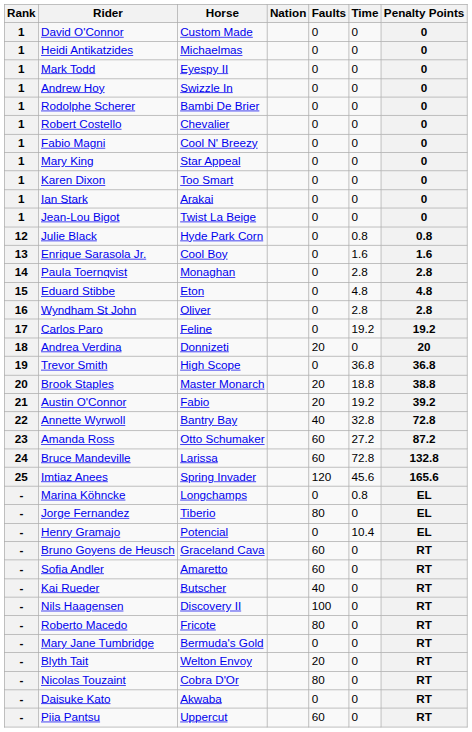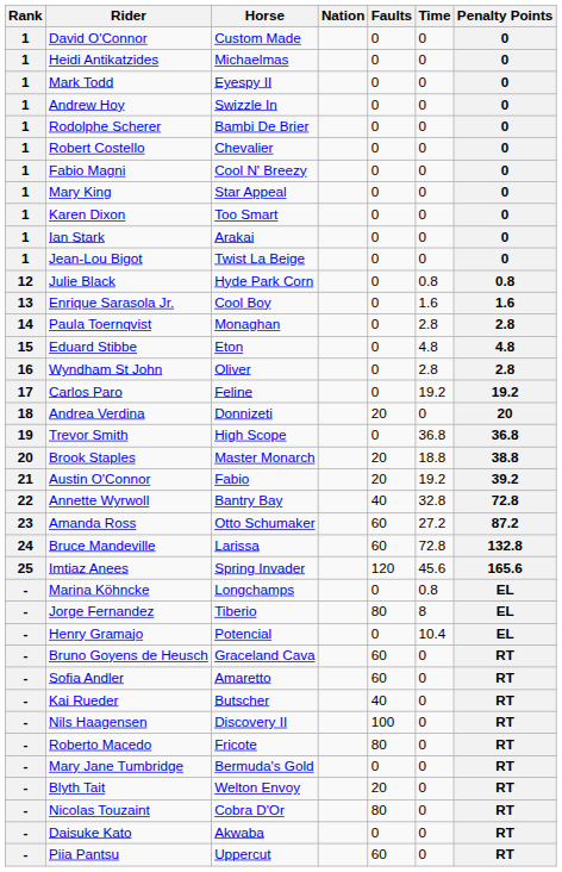Jorge Fernandez | Time: 0 -> 8
